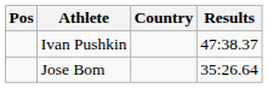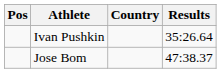Ivan Pushkin | Results: 47:38.37 -> 35:26.64
Jose Bom | Results: 35:26.64 -> 47:38.37
